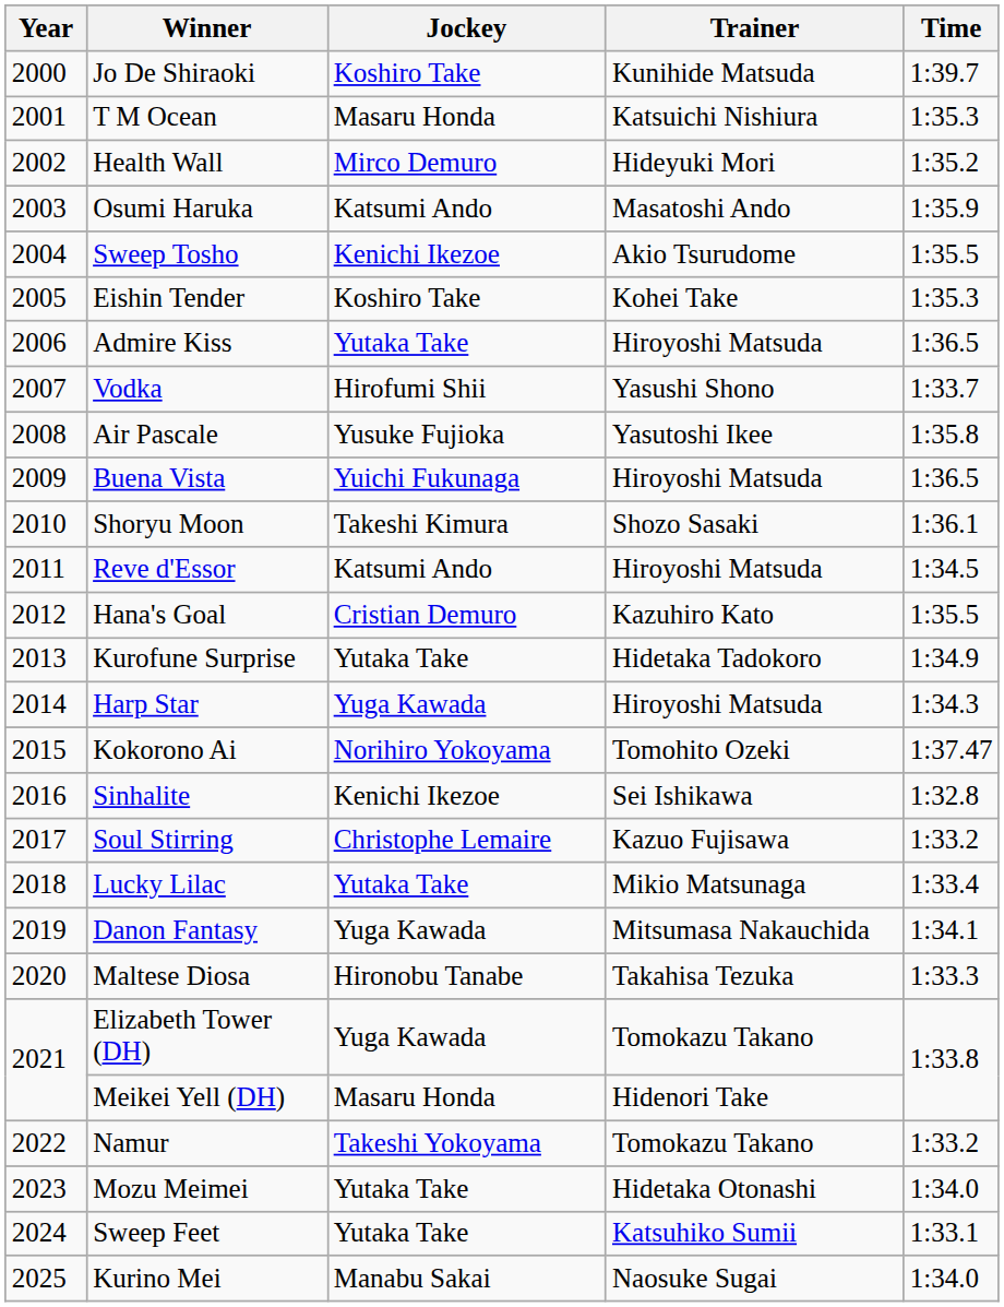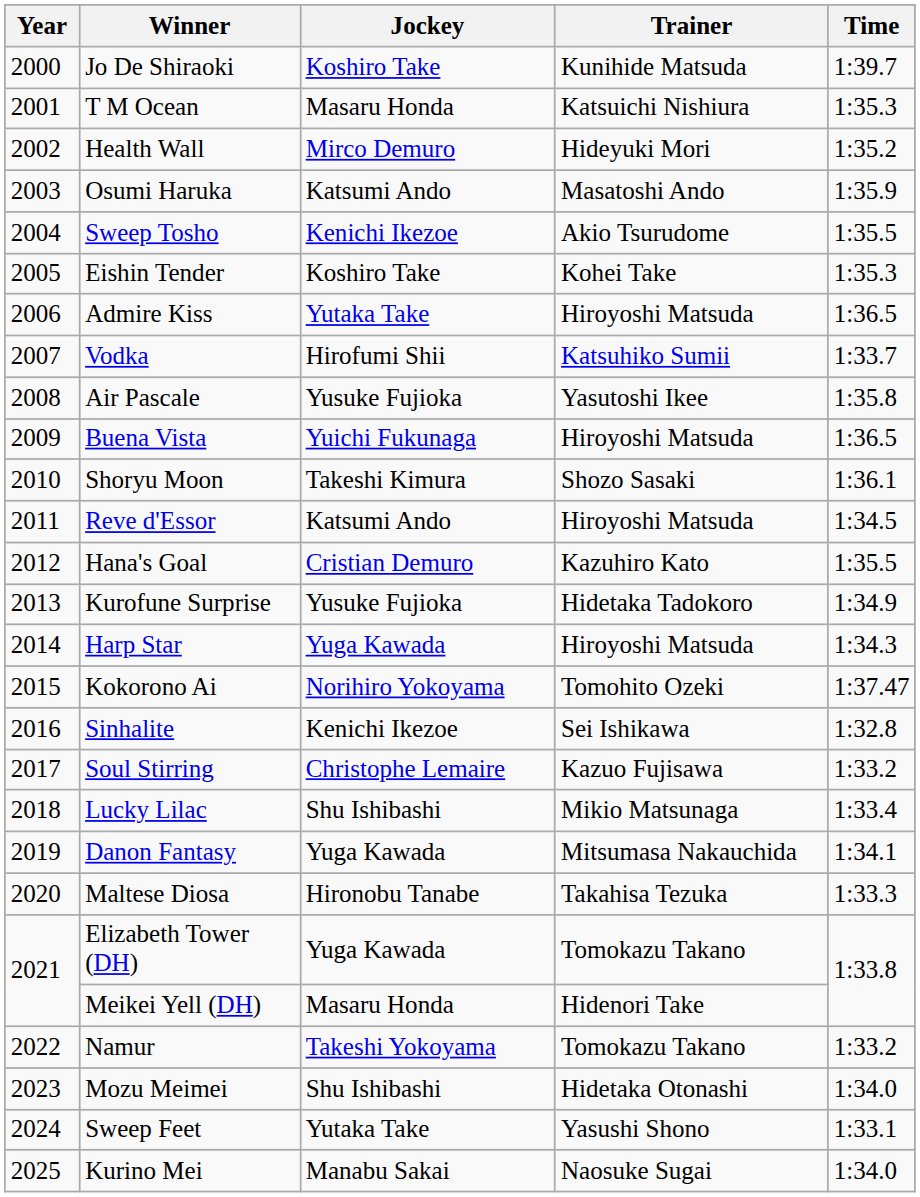Vodka | Trainer: Yasushi Shono -> Katsuhiko Sumii
Kurofune Surprise | Jockey: Yutaka Take -> Yusuke Fujioka
Lucky Lilac | Jockey: Yutaka Take -> Shu Ishibashi
Mozu Meimei | Jockey: Yutaka Take -> Shu Ishibashi
Sweep Feet | Trainer: Katsuhiko Sumii -> Yasushi Shono
